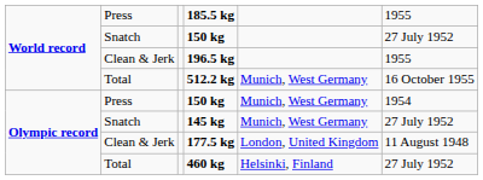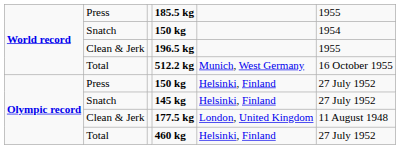Snatch / 150 kg | column 6: 27 July 1952 -> 1954
Press / 150 kg | column 5: Munich, West Germany -> Helsinki, Finland
Press / 150 kg | column 6: 1954 -> 27 July 1952
145 kg | column 5: Munich, West Germany -> Helsinki, Finland
